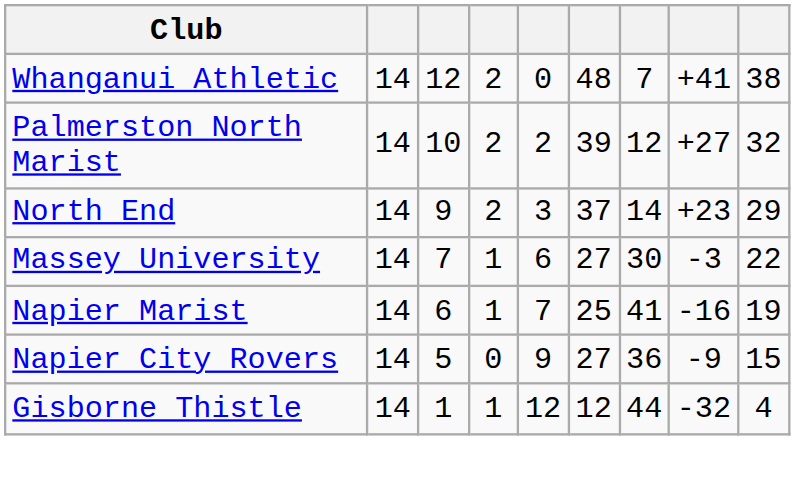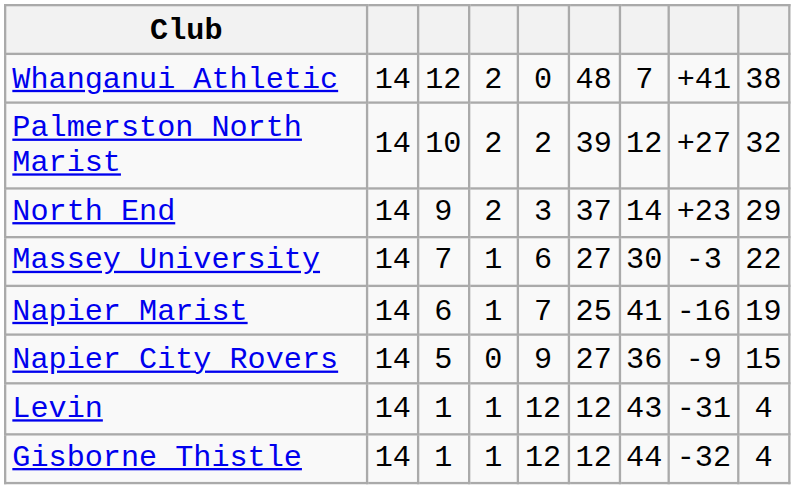+ row: Levin | 14 | 1 | 1 | 12 | 12 | 43 | -31 | 4
